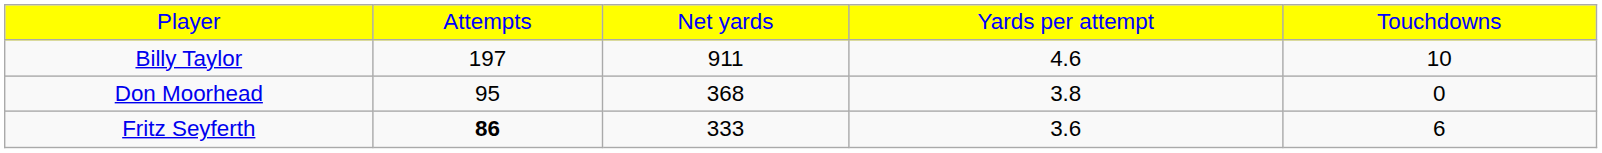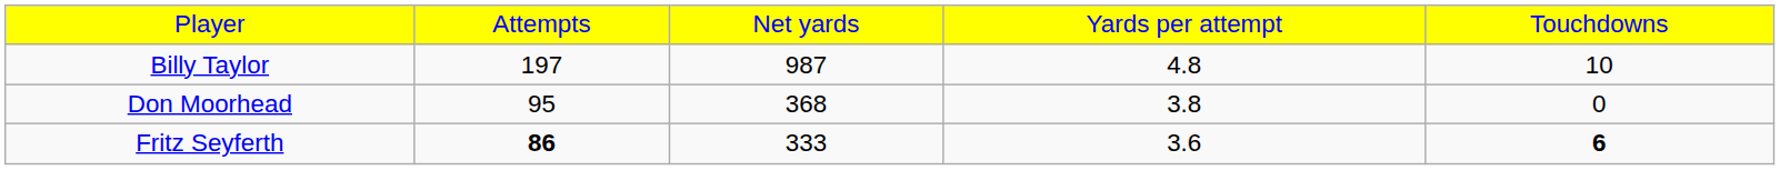Billy Taylor | column 3: 911 -> 987
Billy Taylor | column 4: 4.6 -> 4.8
Fritz Seyferth | column 5: normal -> bold
